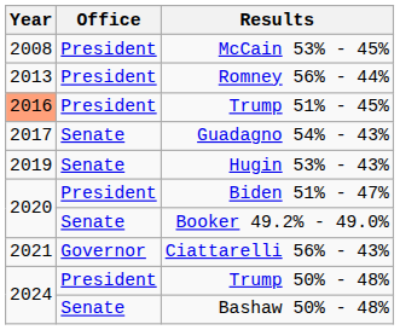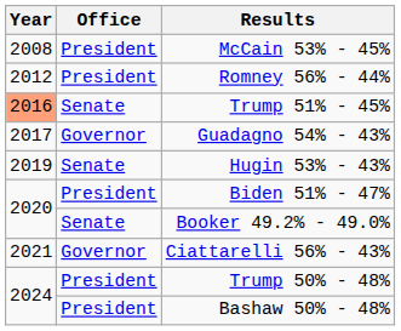Romney 56% - 44% | Year: 2013 -> 2012
Trump 51% - 45% | Office: President -> Senate
Guadagno 54% - 43% | Office: Senate -> Governor
Bashaw 50% - 48% | Office: Senate -> President
